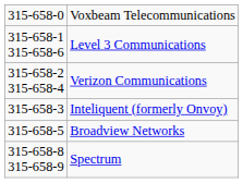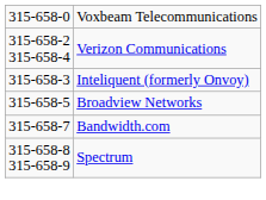- row: 315-658-1 315-658-6 | Level 3 Communications
+ row: 315-658-7 | Bandwidth.com
